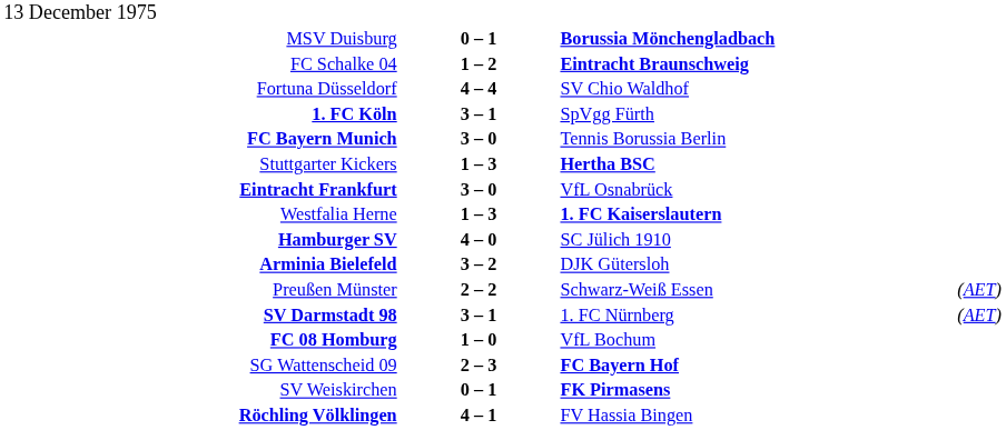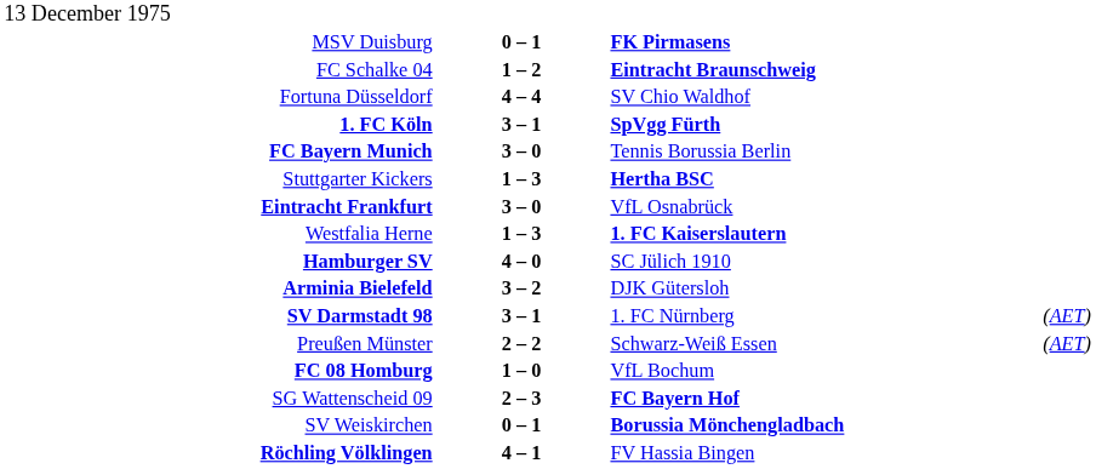MSV Duisburg | column 3: Borussia Mönchengladbach -> FK Pirmasens
1. FC Köln | column 3: normal -> bold
rows swapped: Preußen Münster <-> SV Darmstadt 98
SV Weiskirchen | column 3: FK Pirmasens -> Borussia Mönchengladbach
